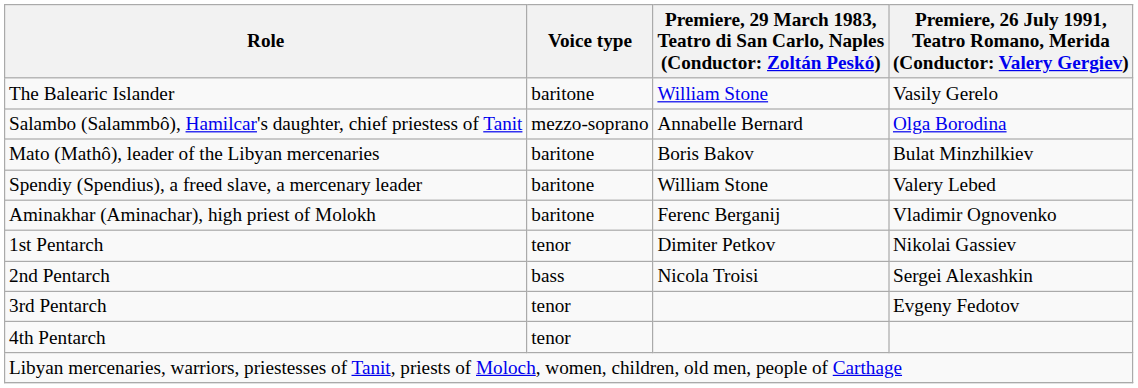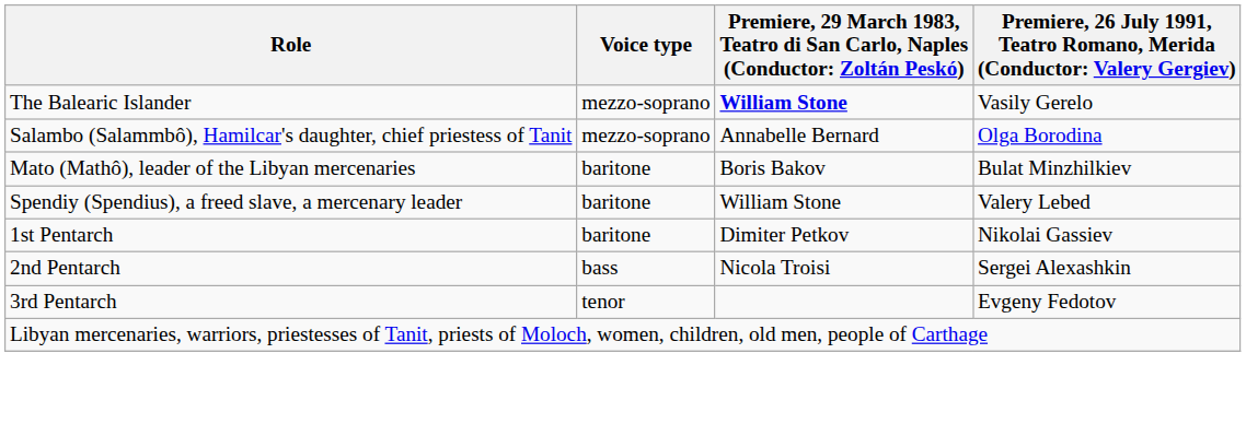The Balearic Islander | Voice type: baritone -> mezzo-soprano
The Balearic Islander | column 3: normal -> bold
- row: Aminakhar (Aminachar), high priest of Molokh | baritone | Ferenc Berganij | Vladimir Ognovenko
1st Pentarch | Voice type: tenor -> baritone
- row: 4th Pentarch | tenor
